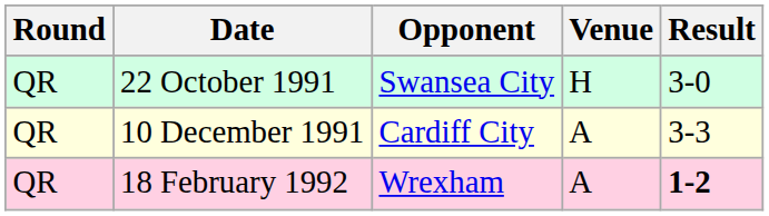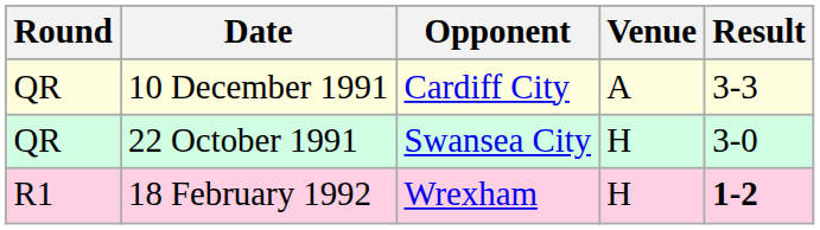rows swapped: 22 October 1991 <-> 10 December 1991
18 February 1992 | Round: QR -> R1
18 February 1992 | Venue: A -> H
